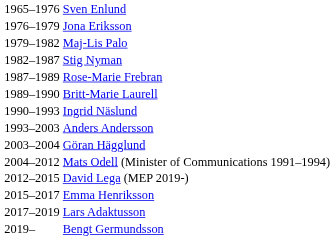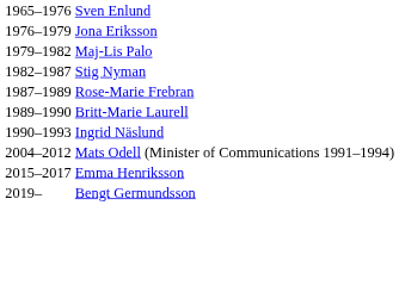- row: 1993–2003 | Anders Andersson
- row: 2003–2004 | Göran Hägglund
- row: 2012–2015 | David Lega (MEP 2019-)
- row: 2017–2019 | Lars Adaktusson
